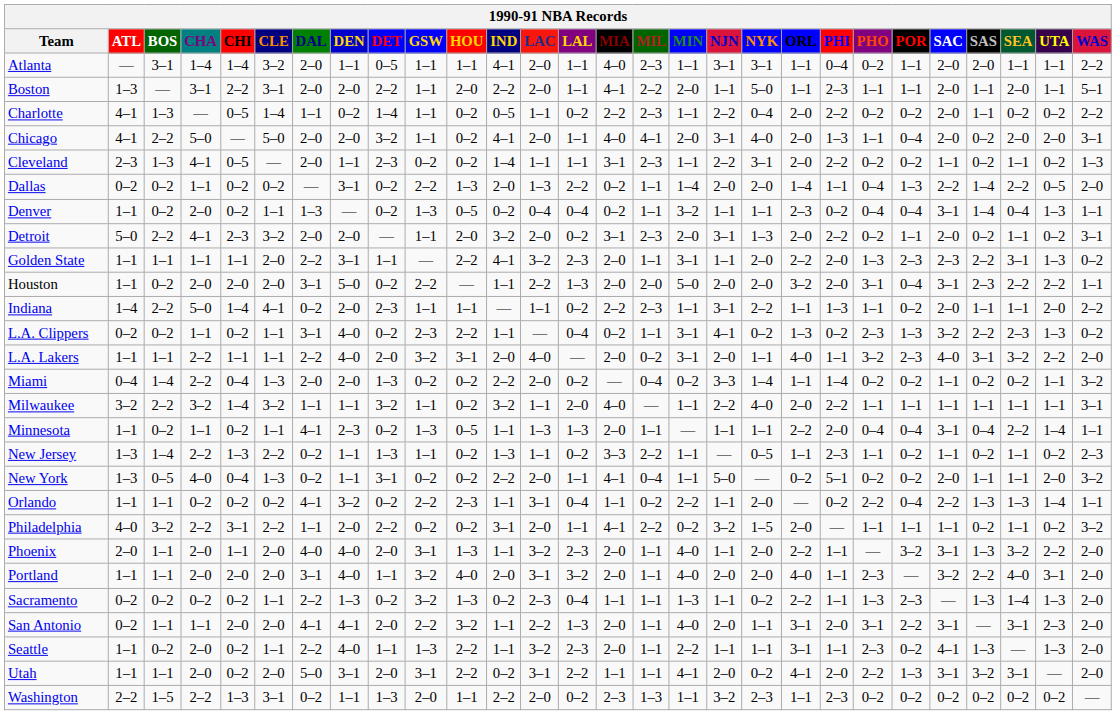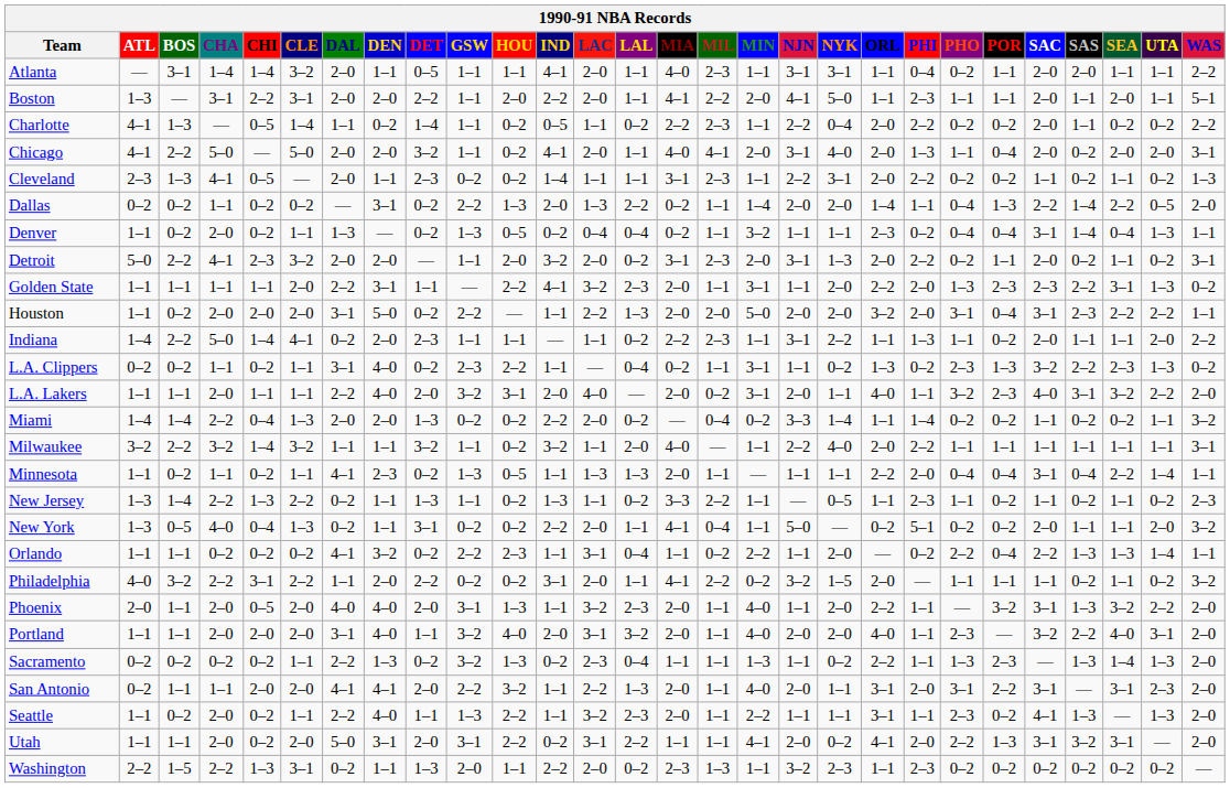Boston | NJN: 1–1 -> 4–1
L.A. Clippers | NJN: 4–1 -> 1–1
L.A. Lakers | CHA: 2–2 -> 2–0
Miami | ATL: 0–4 -> 1–4
Phoenix | CHI: 1–1 -> 0–5
